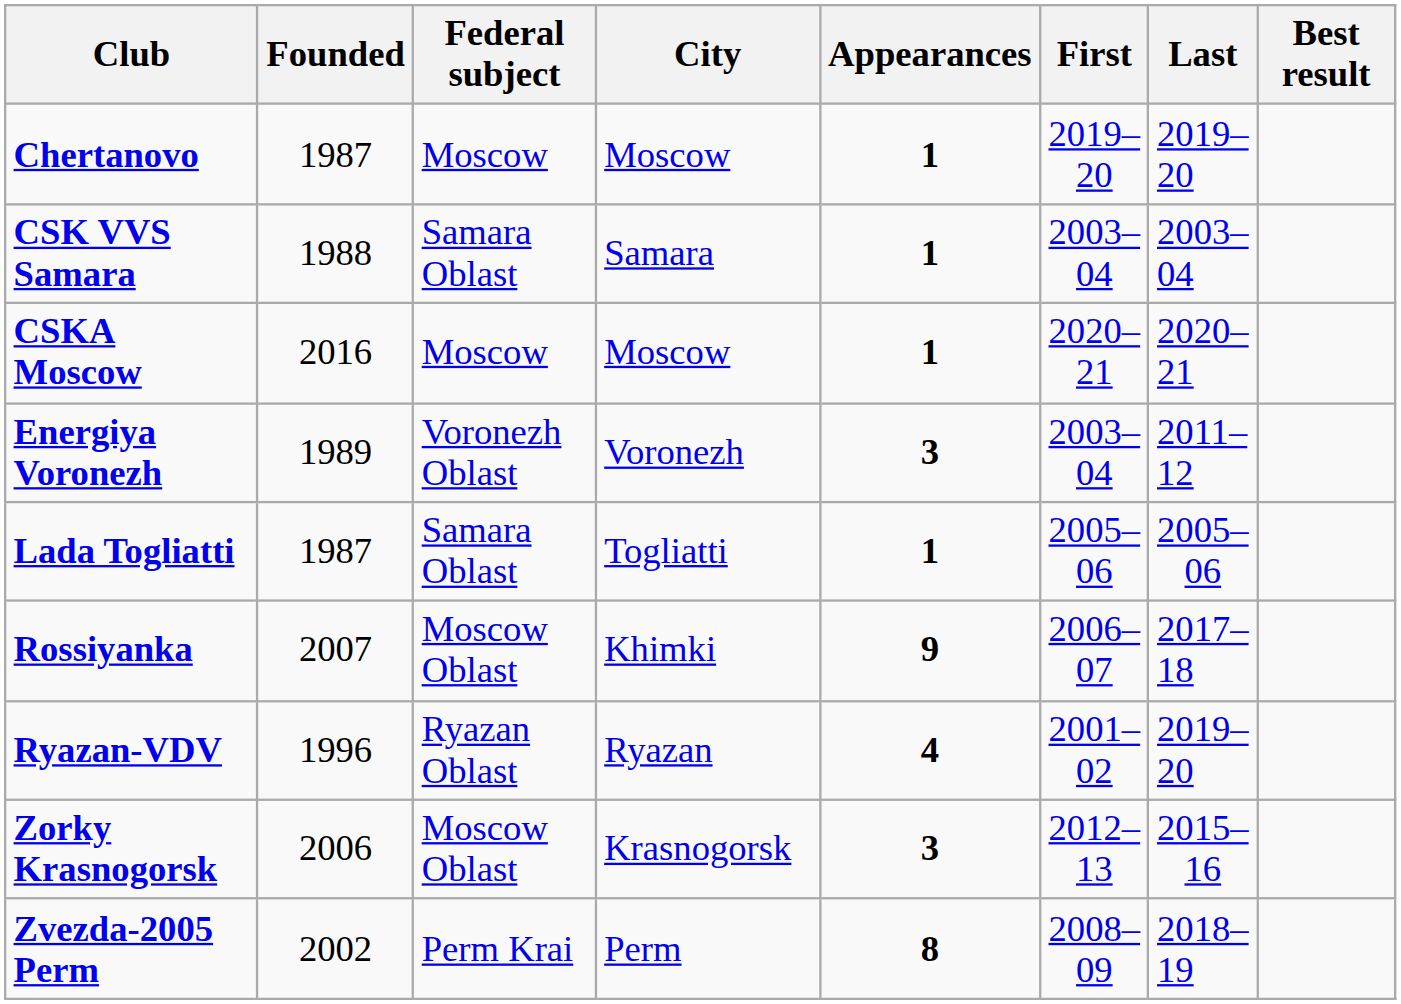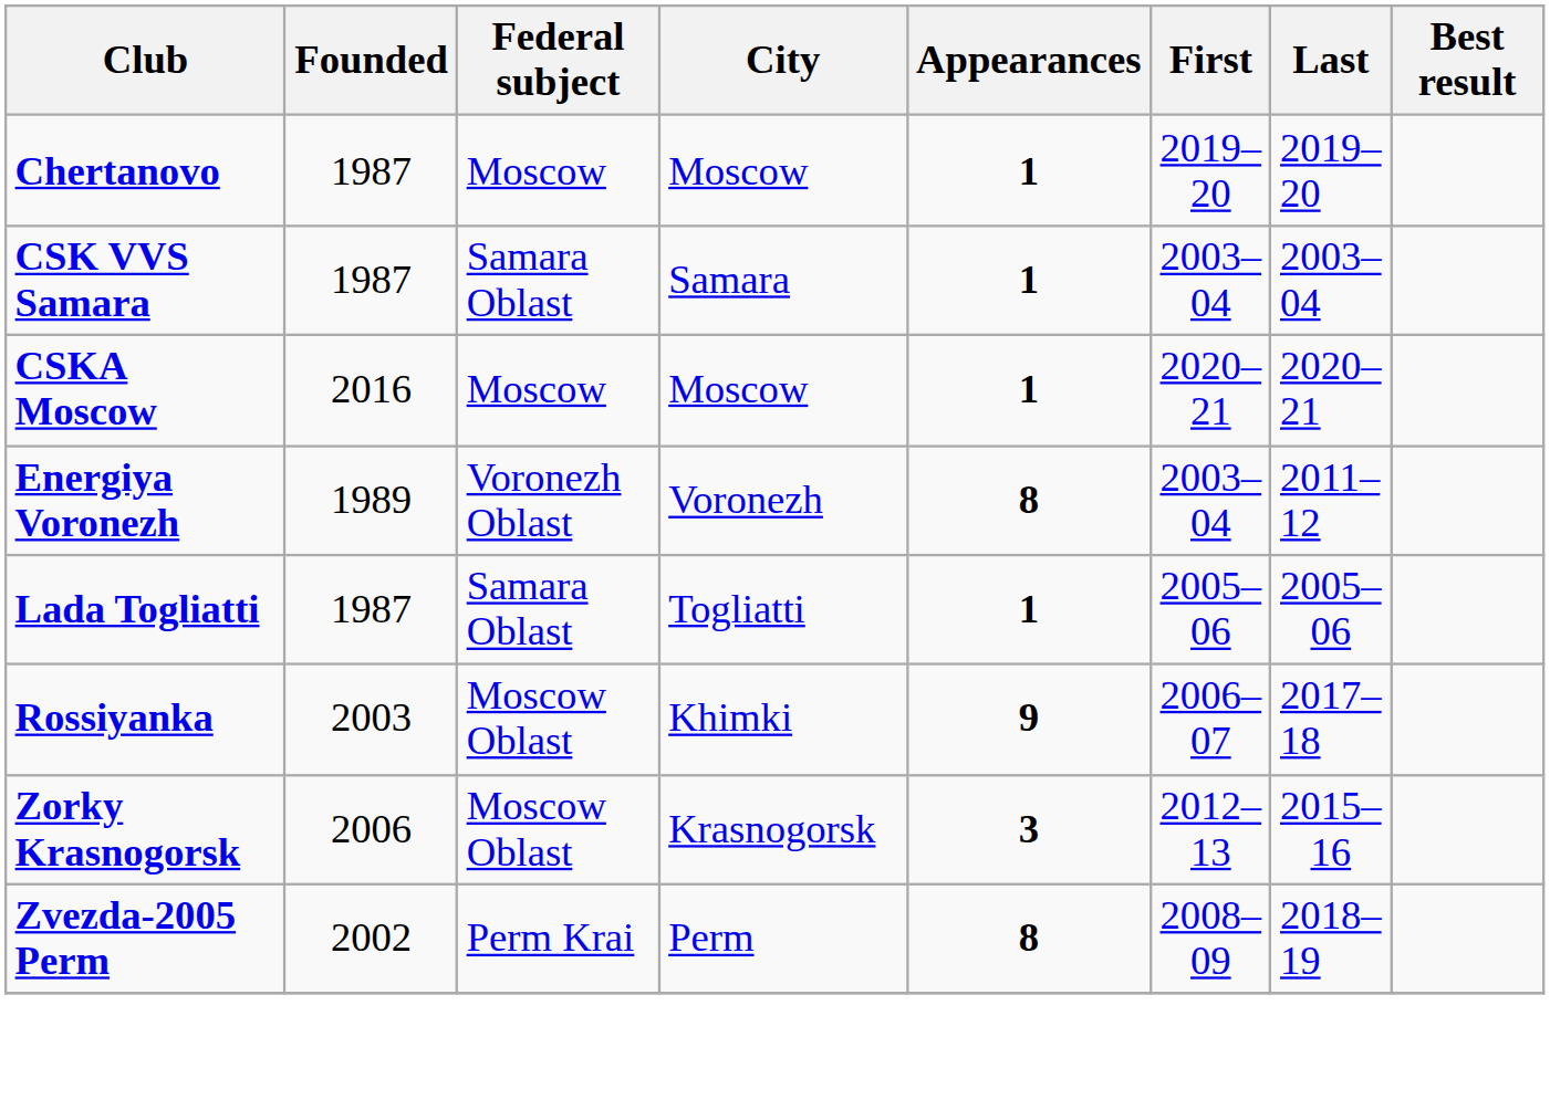CSK VVS Samara | Founded: 1988 -> 1987
Energiya Voronezh | Appearances: 3 -> 8
Rossiyanka | Founded: 2007 -> 2003
- row: Ryazan-VDV | 1996 | Ryazan Oblast | Ryazan | 4 | 2001–02 | 2019–20
